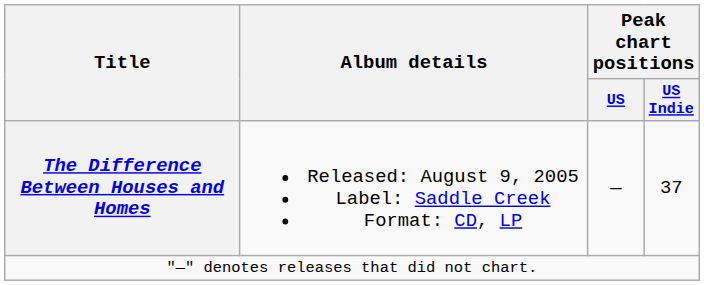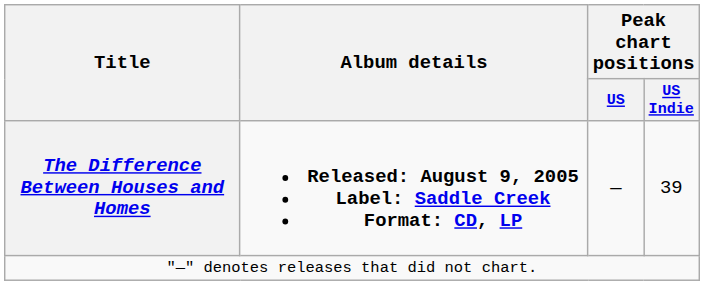The Difference Between Houses and Homes | Album details: normal -> bold
The Difference Between Houses and Homes | Peak chart positions / US Indie: 37 -> 39
